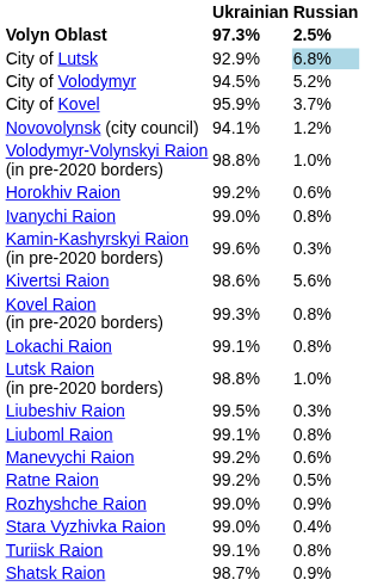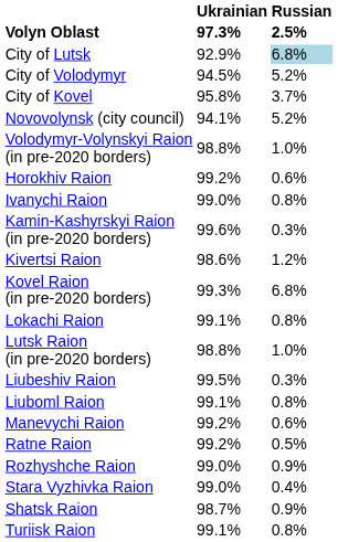City of Kovel | Ukrainian: 95.9% -> 95.8%
Novovolynsk (city council) | Russian: 1.2% -> 5.2%
Kivertsi Raion | Russian: 5.6% -> 1.2%
Kovel Raion (in pre-2020 borders) | Russian: 0.8% -> 6.8%
rows swapped: Turiisk Raion <-> Shatsk Raion
